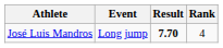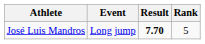José Luis Mandros | Rank: 4 -> 5
